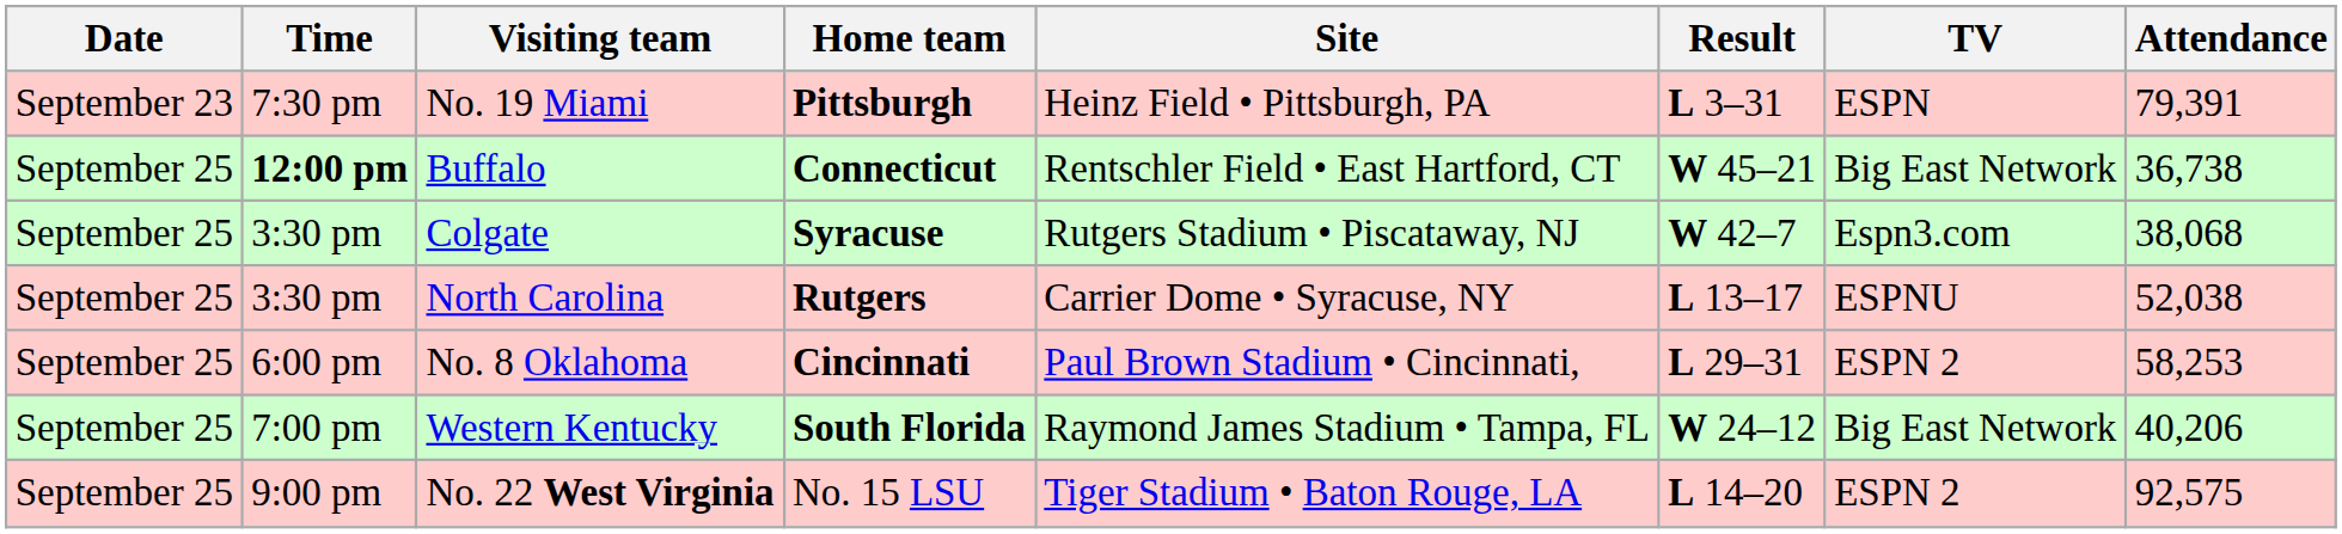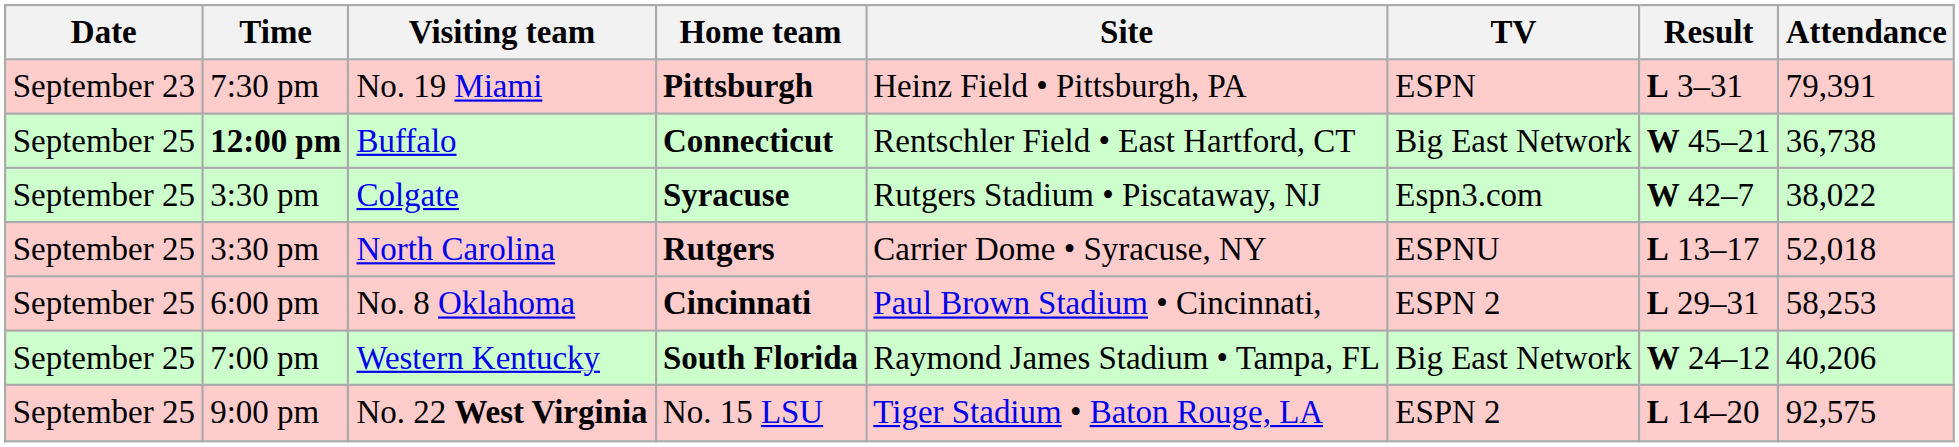columns swapped: TV <-> Result
Colgate | Attendance: 38,068 -> 38,022
North Carolina | Attendance: 52,038 -> 52,018
